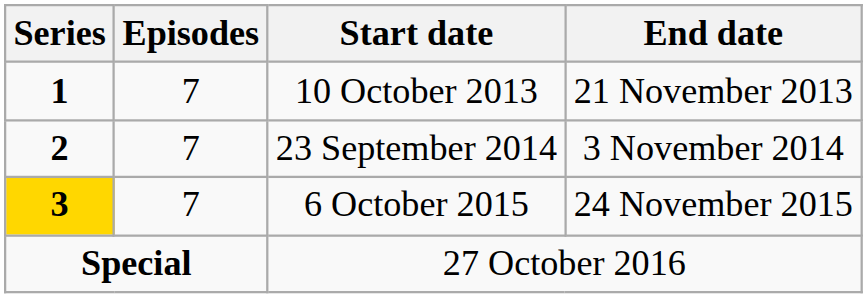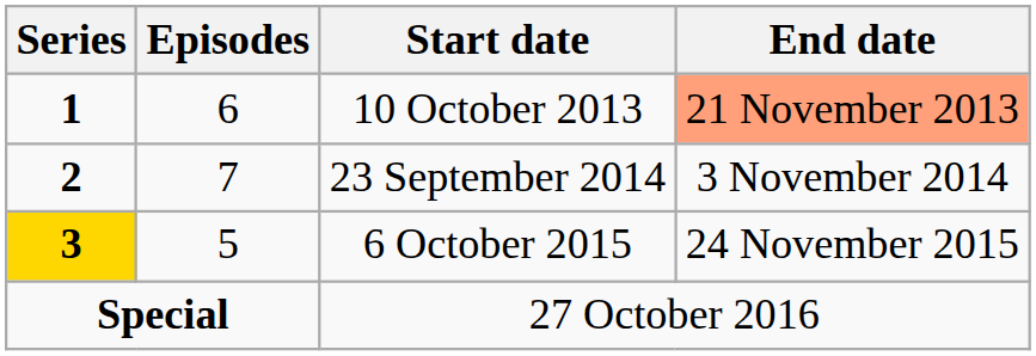10 October 2013 | Episodes: 7 -> 6
10 October 2013 | End date: no background -> lightsalmon background
6 October 2015 | Episodes: 7 -> 5
